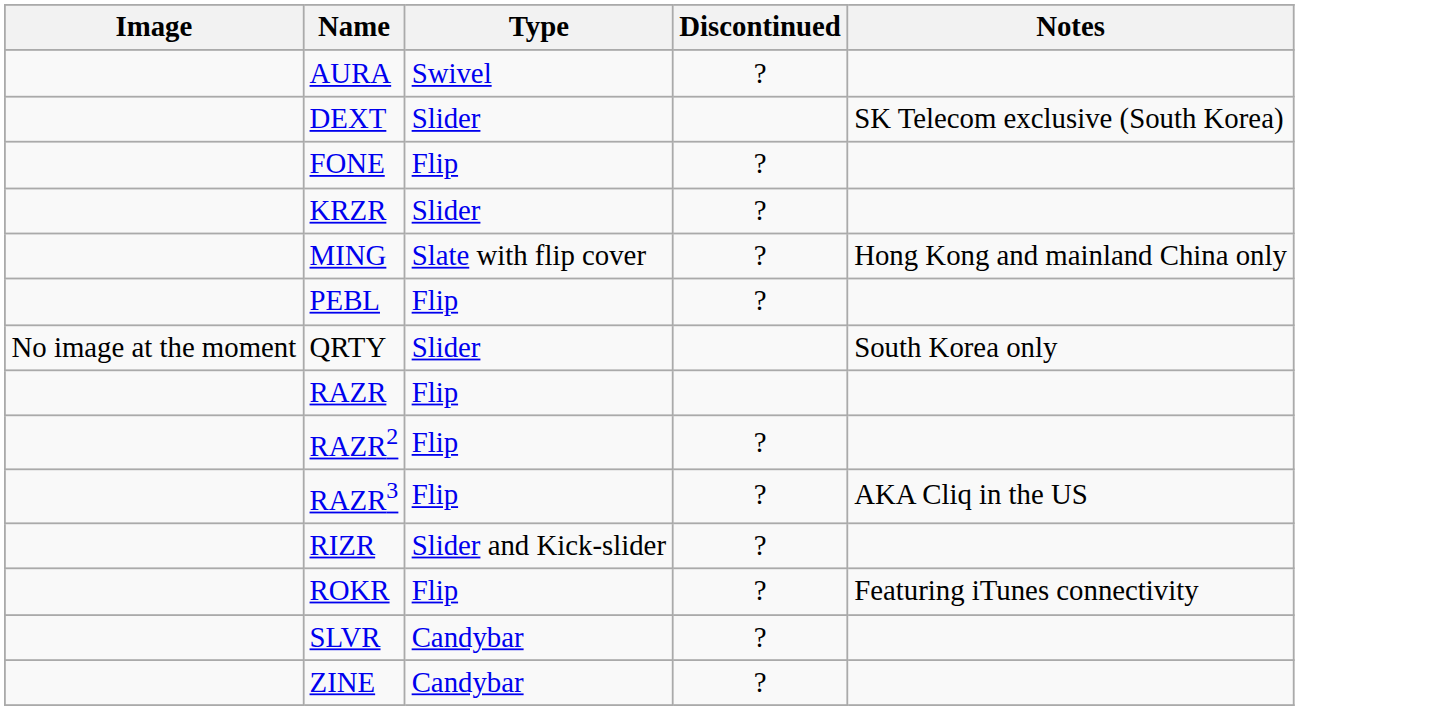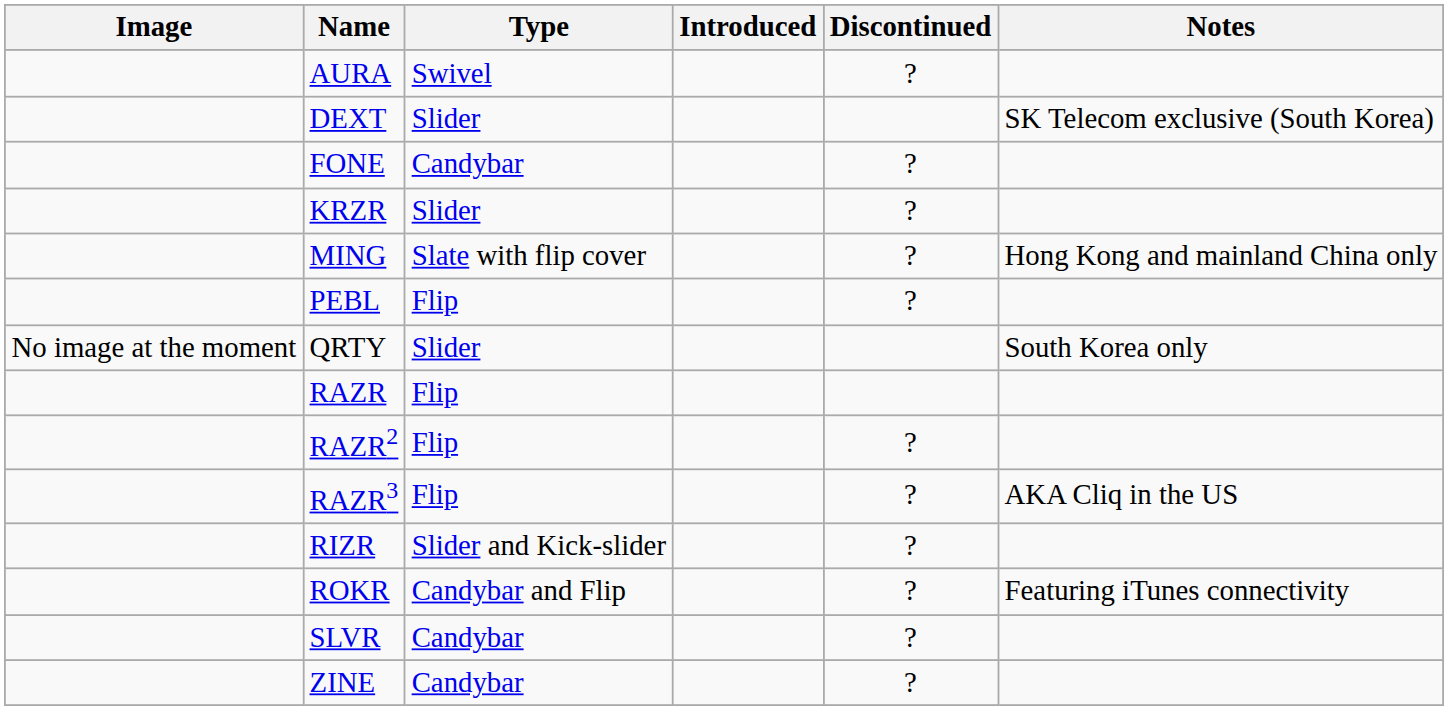+ column: Introduced
FONE | Type: Flip -> Candybar
ROKR | Type: Flip -> Candybar and Flip
